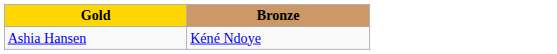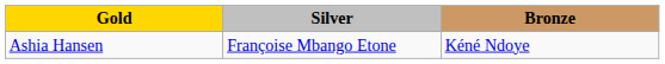+ column: Silver | Françoise Mbango Etone
